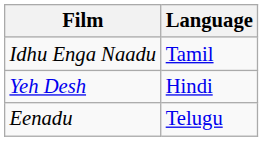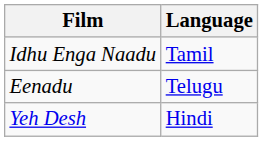rows swapped: Yeh Desh <-> Eenadu
